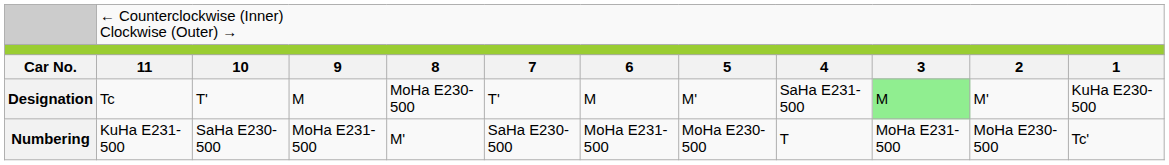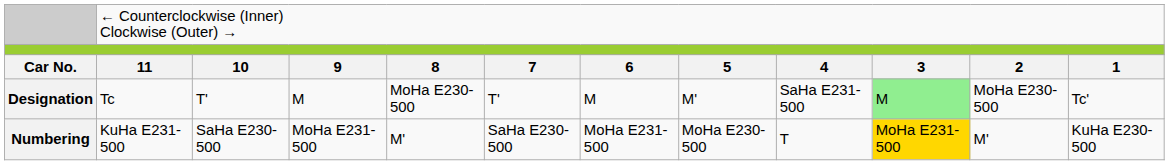Designation | column 11: M' -> MoHa E230-500
Designation | column 12: KuHa E230-500 -> Tc'
Numbering | column 10: no background -> gold background
Numbering | column 11: MoHa E230-500 -> M'
Numbering | column 12: Tc' -> KuHa E230-500
